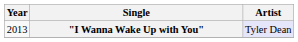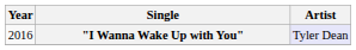"I Wanna Wake Up with You" | Year: 2013 -> 2016
